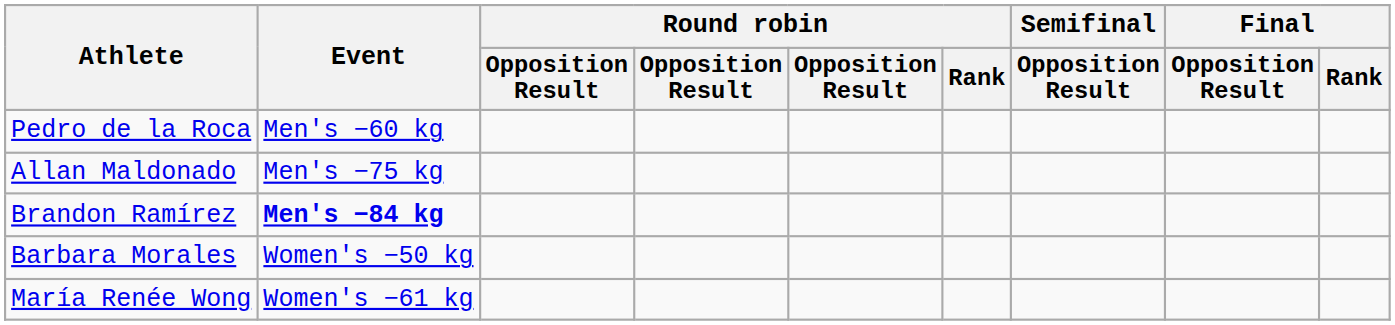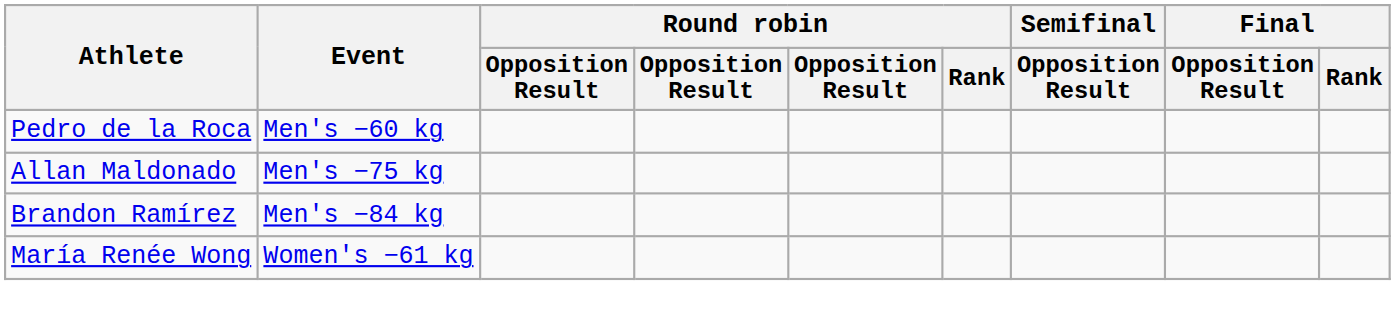Brandon Ramírez | Event: bold -> normal
- row: Barbara Morales | Women's −50 kg
